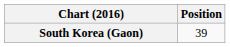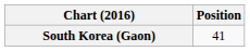South Korea (Gaon) | Position: 39 -> 41
